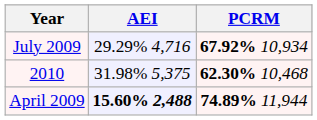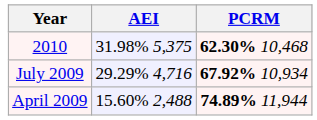rows swapped: 2010 <-> July 2009
April 2009 | AEI: bold -> normal
